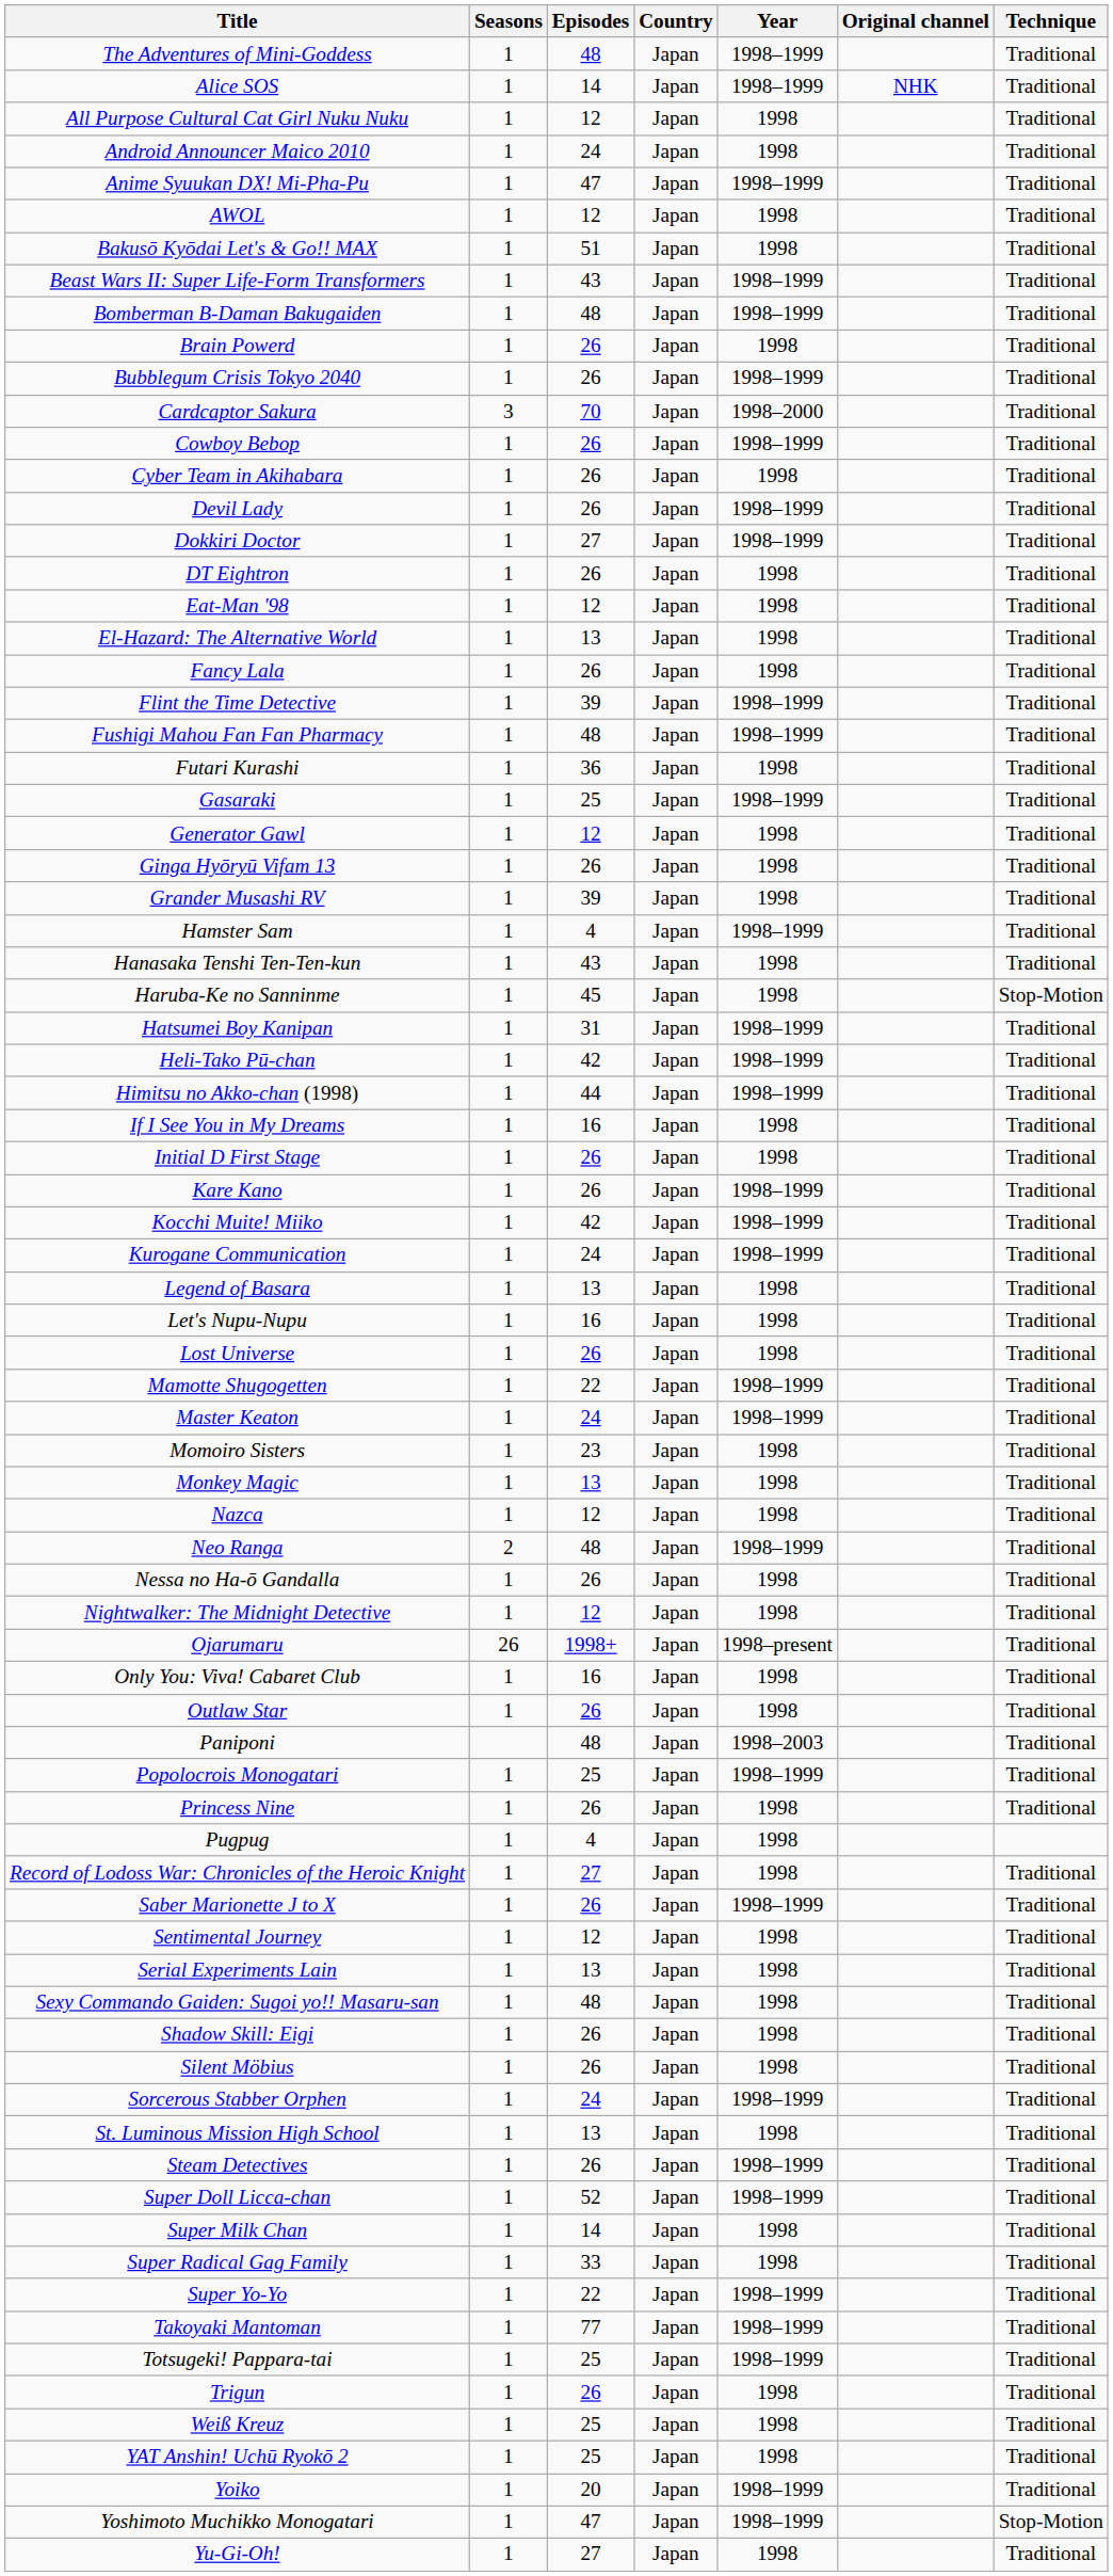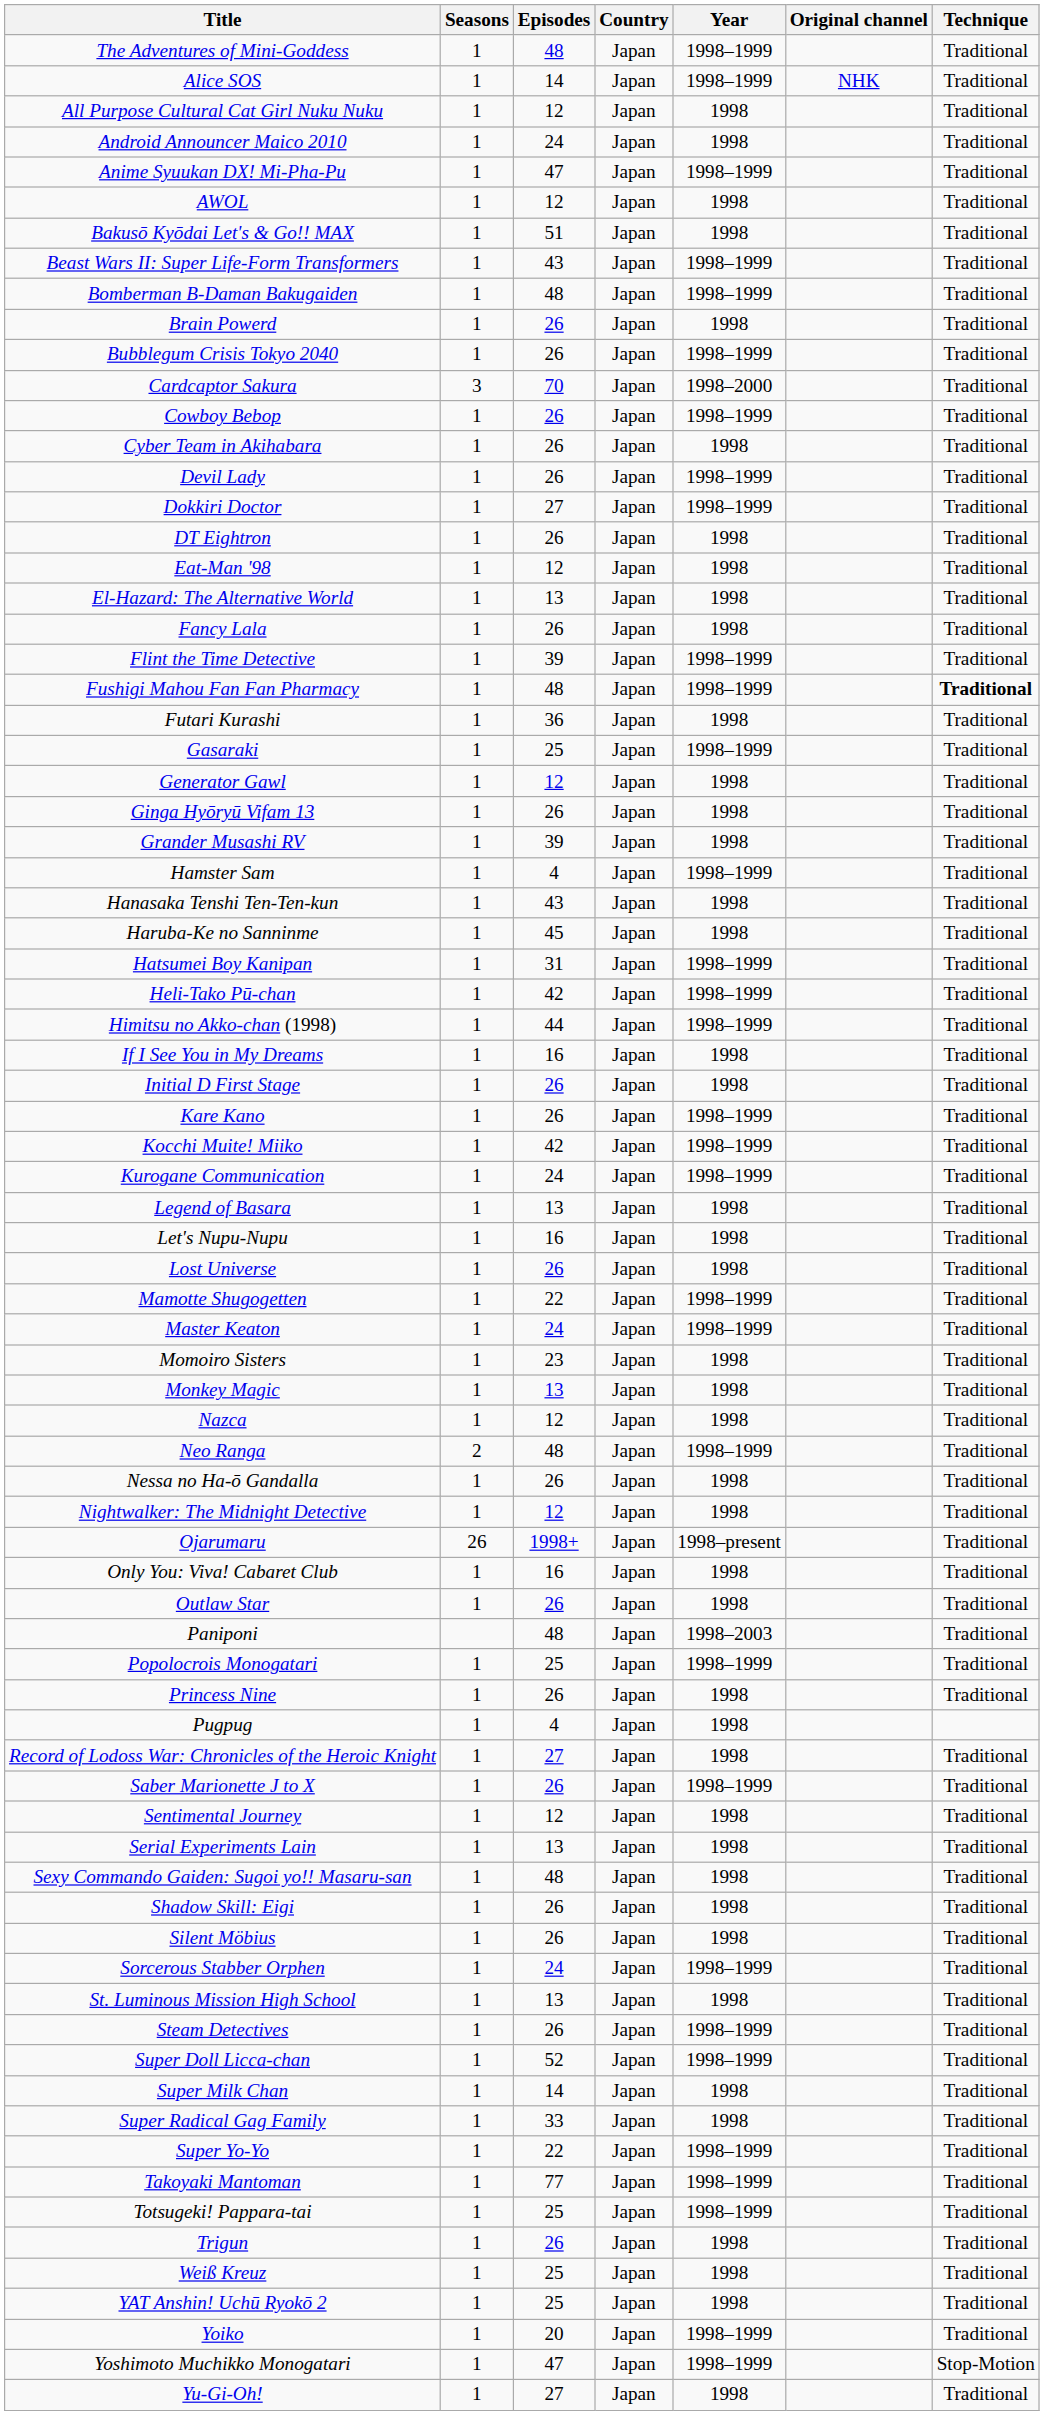Fushigi Mahou Fan Fan Pharmacy | Technique: normal -> bold
Haruba-Ke no Sanninme | Technique: Stop-Motion -> Traditional
